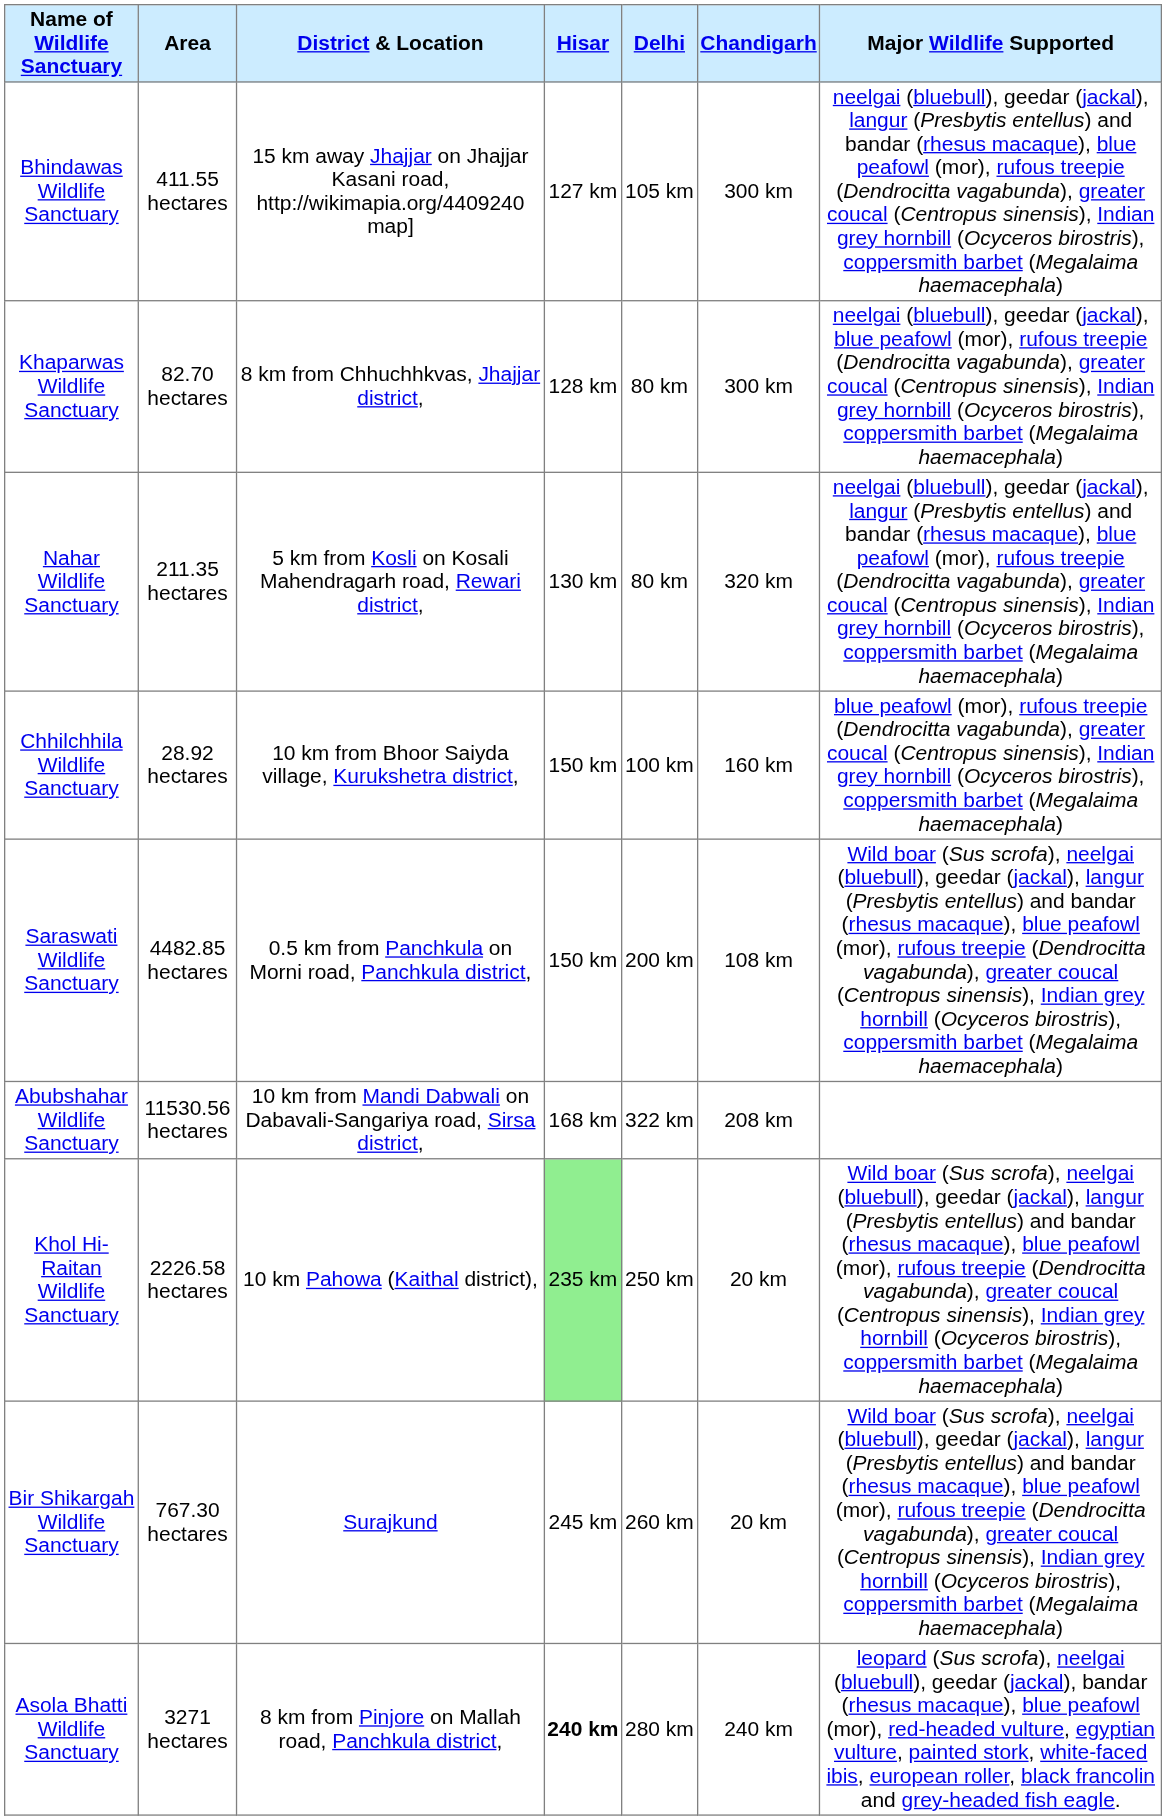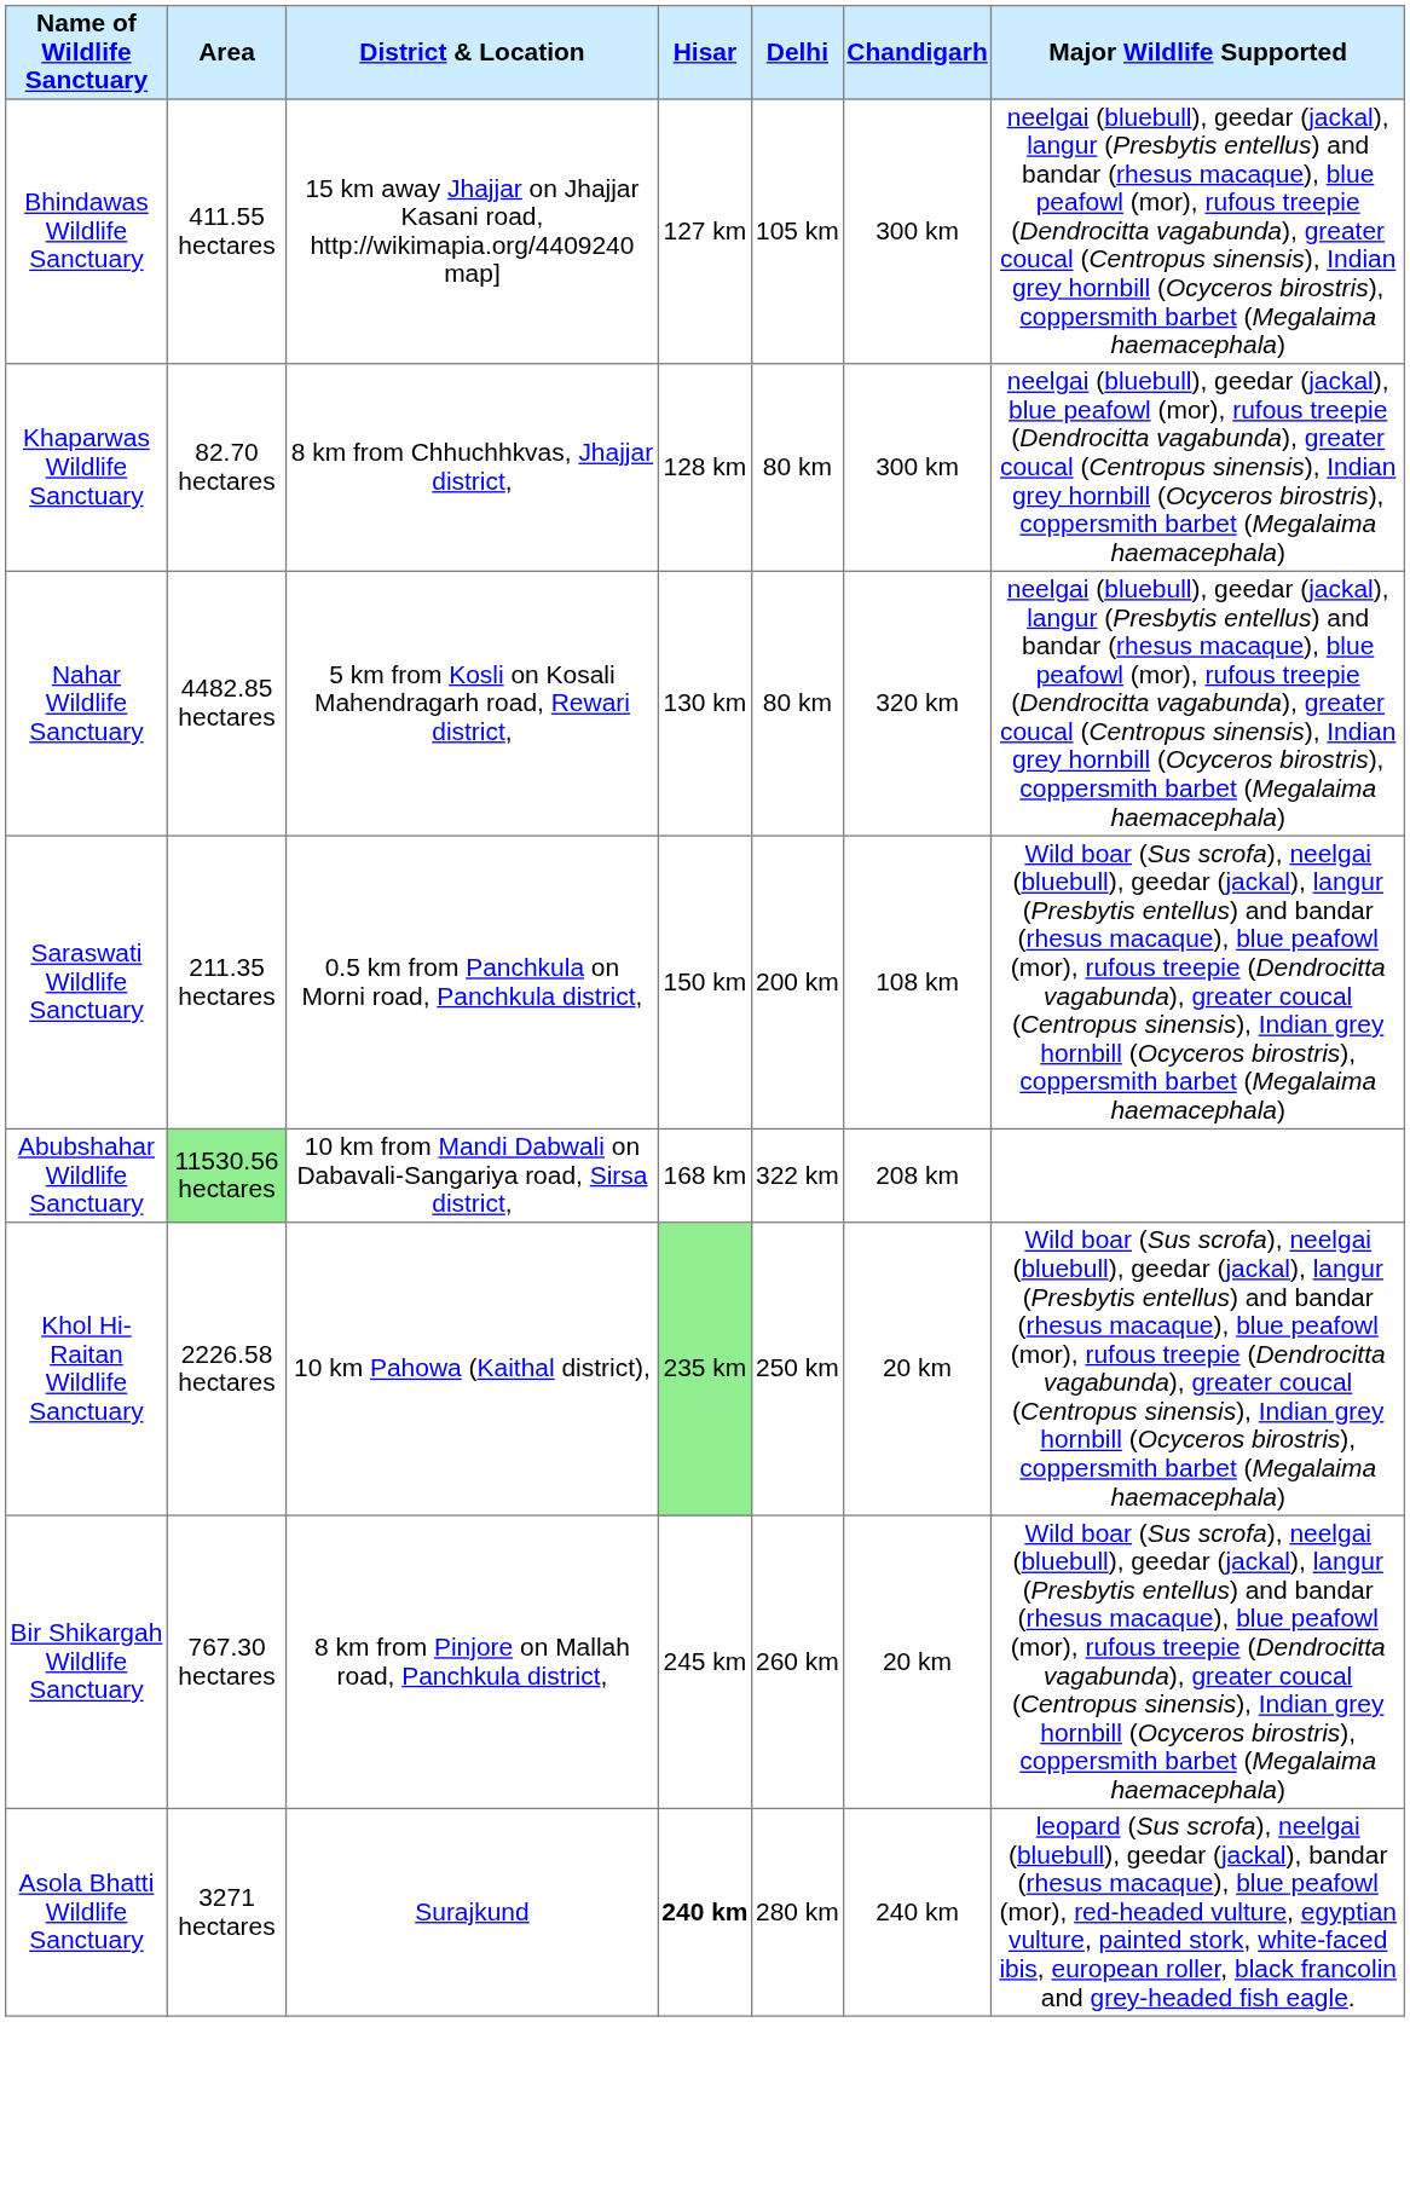Nahar Wildlife Sanctuary | Area: 211.35 hectares -> 4482.85 hectares
- row: Chhilchhila Wildlife Sanctuary | 28.92 hectares | 10 km from Bhoor Saiyda village, Kurukshetra district, | 150 km | 100 km | 160 km | blue peafowl (mor), rufous treepie (Dendrocitta vagabunda), greater coucal (Centropus sinensis), Indian grey hornbill (Ocyceros birostris), coppersmith barbet (Megalaima haemacephala)
Saraswati Wildlife Sanctuary | Area: 4482.85 hectares -> 211.35 hectares
Abubshahar Wildlife Sanctuary | Area: no background -> lightgreen background
Bir Shikargah Wildlife Sanctuary | District & Location: Surajkund -> 8 km from Pinjore on Mallah road, Panchkula district,
Asola Bhatti Wildlife Sanctuary | District & Location: 8 km from Pinjore on Mallah road, Panchkula district, -> Surajkund
